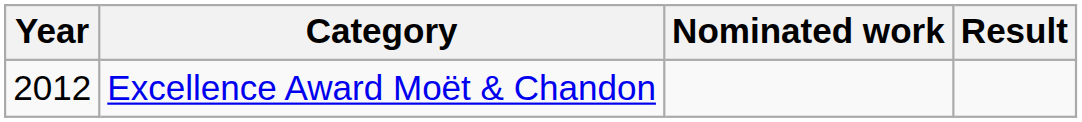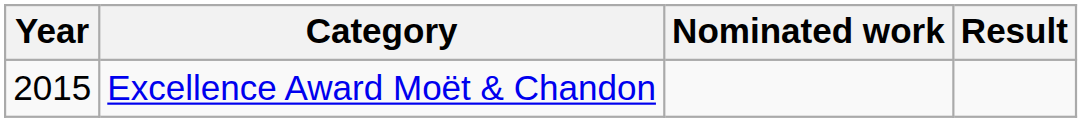Excellence Award Moët & Chandon | Year: 2012 -> 2015
